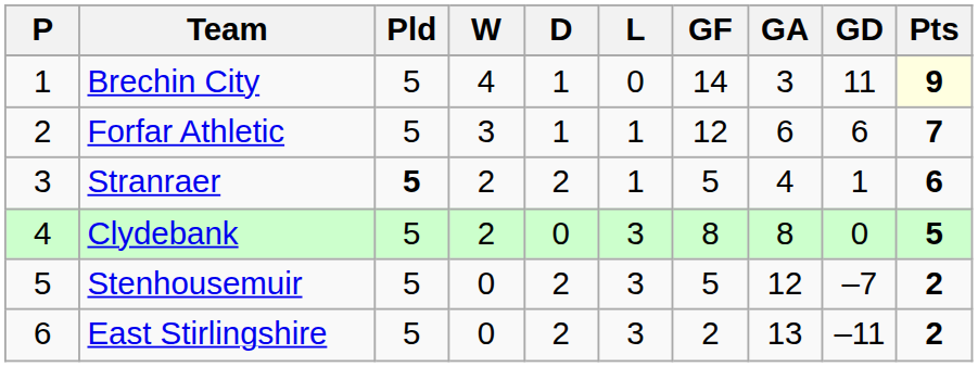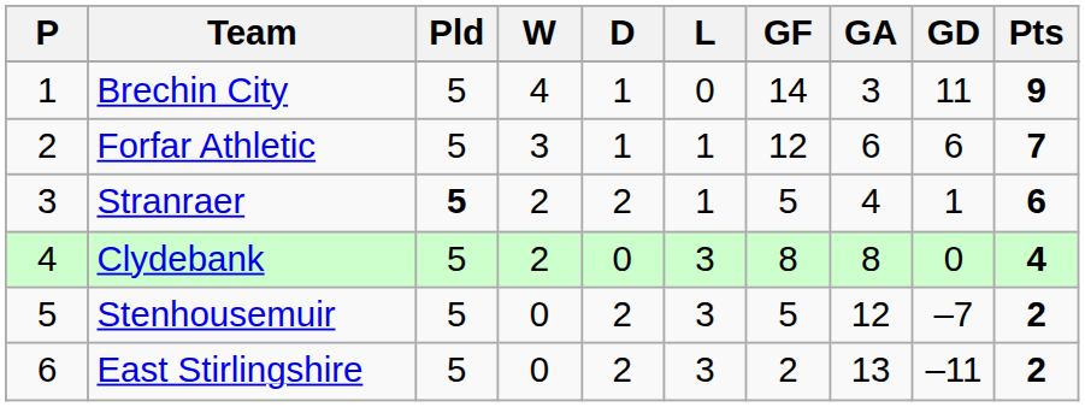Brechin City | Pts: lightyellow background -> no background
Clydebank | Pts: 5 -> 4
